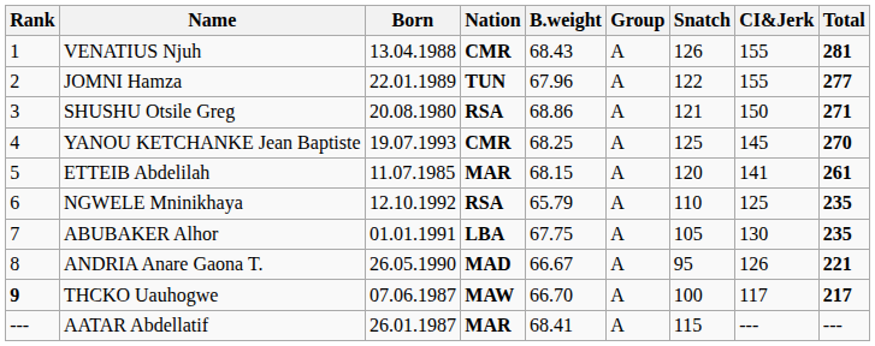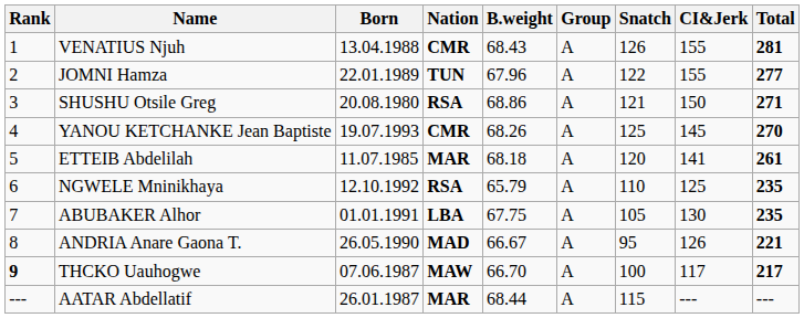YANOU KETCHANKE Jean Baptiste | B.weight: 68.25 -> 68.26
ETTEIB Abdelilah | B.weight: 68.15 -> 68.18
AATAR Abdellatif | B.weight: 68.41 -> 68.44
